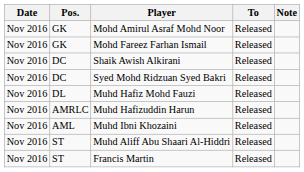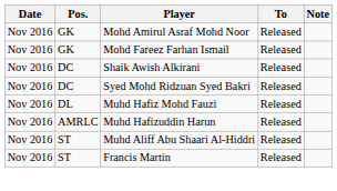- row: Nov 2016 | AML | Muhd Ibni Khozaini | Released
